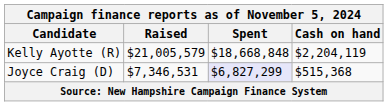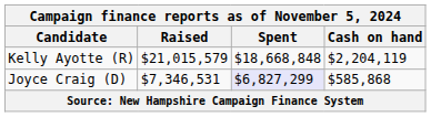Kelly Ayotte (R) | Raised: $21,005,579 -> $21,015,579
Joyce Craig (D) | Cash on hand: $515,368 -> $585,868
